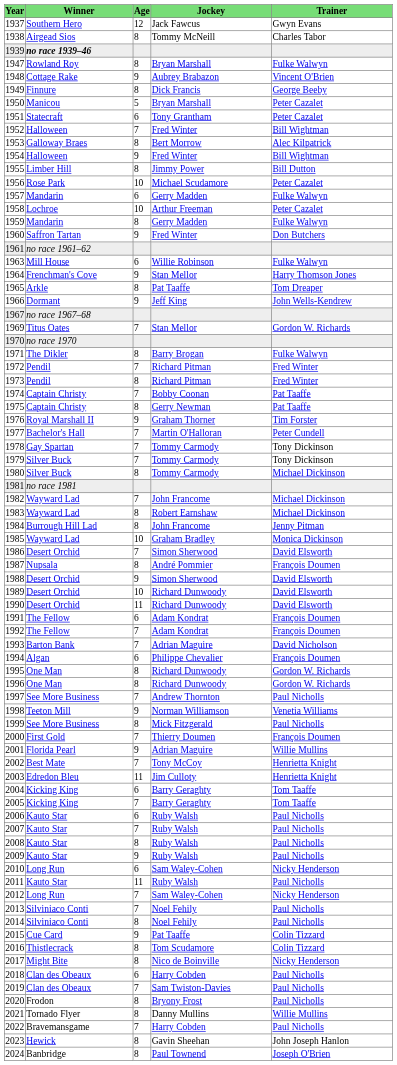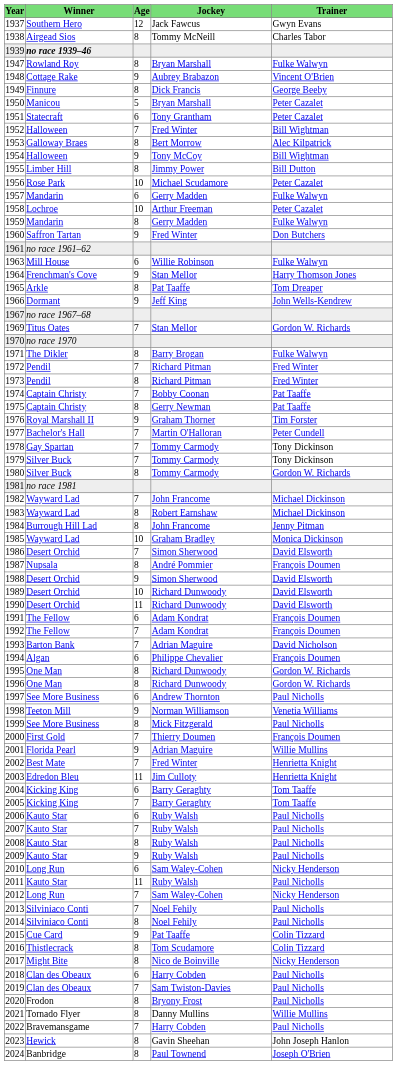1954 | Jockey: Fred Winter -> Tony McCoy
1980 | Trainer: Michael Dickinson -> Gordon W. Richards
1997 | Age: 7 -> 6
2002 | Jockey: Tony McCoy -> Fred Winter
